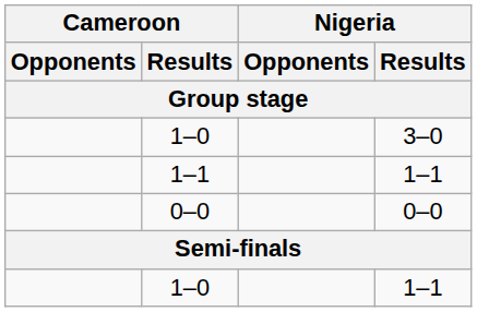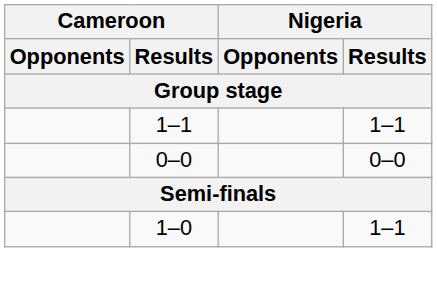- row: 1–0 | 3–0
